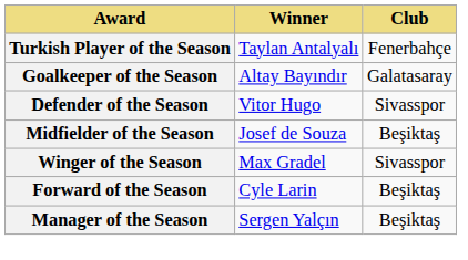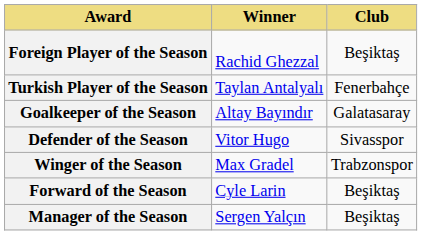+ row: Foreign Player of the Season | Rachid Ghezzal | Beşiktaş
- row: Midfielder of the Season | Josef de Souza | Beşiktaş
Winger of the Season | Club: Sivasspor -> Trabzonspor
